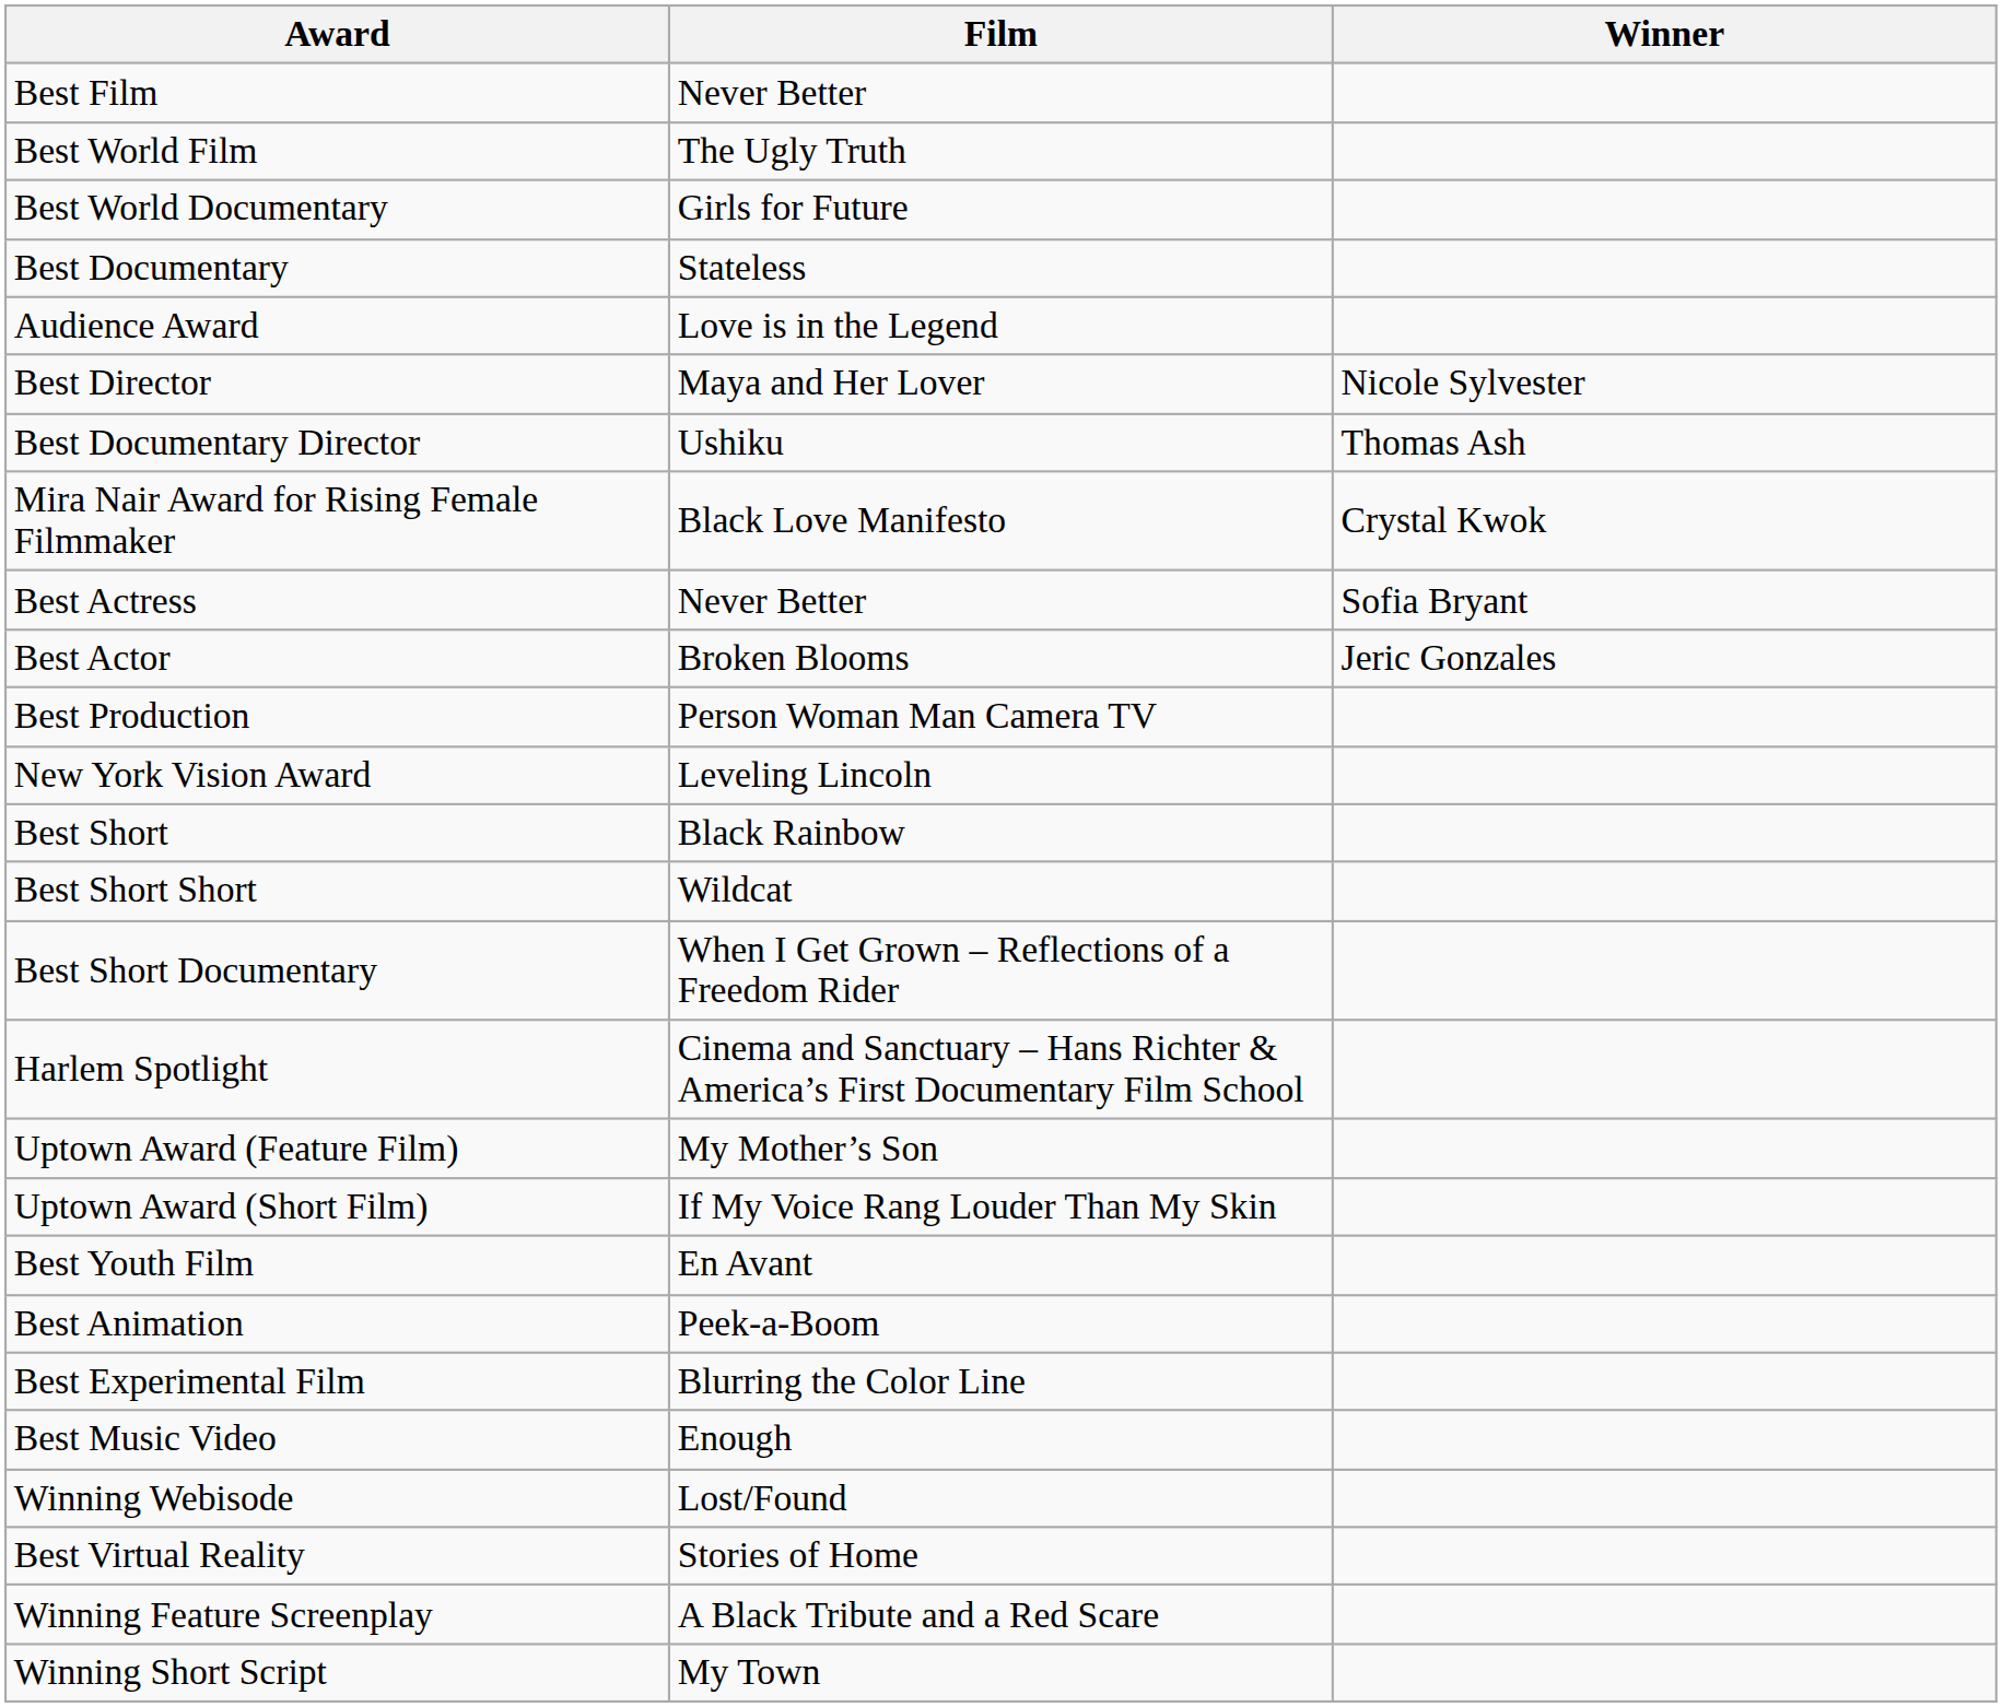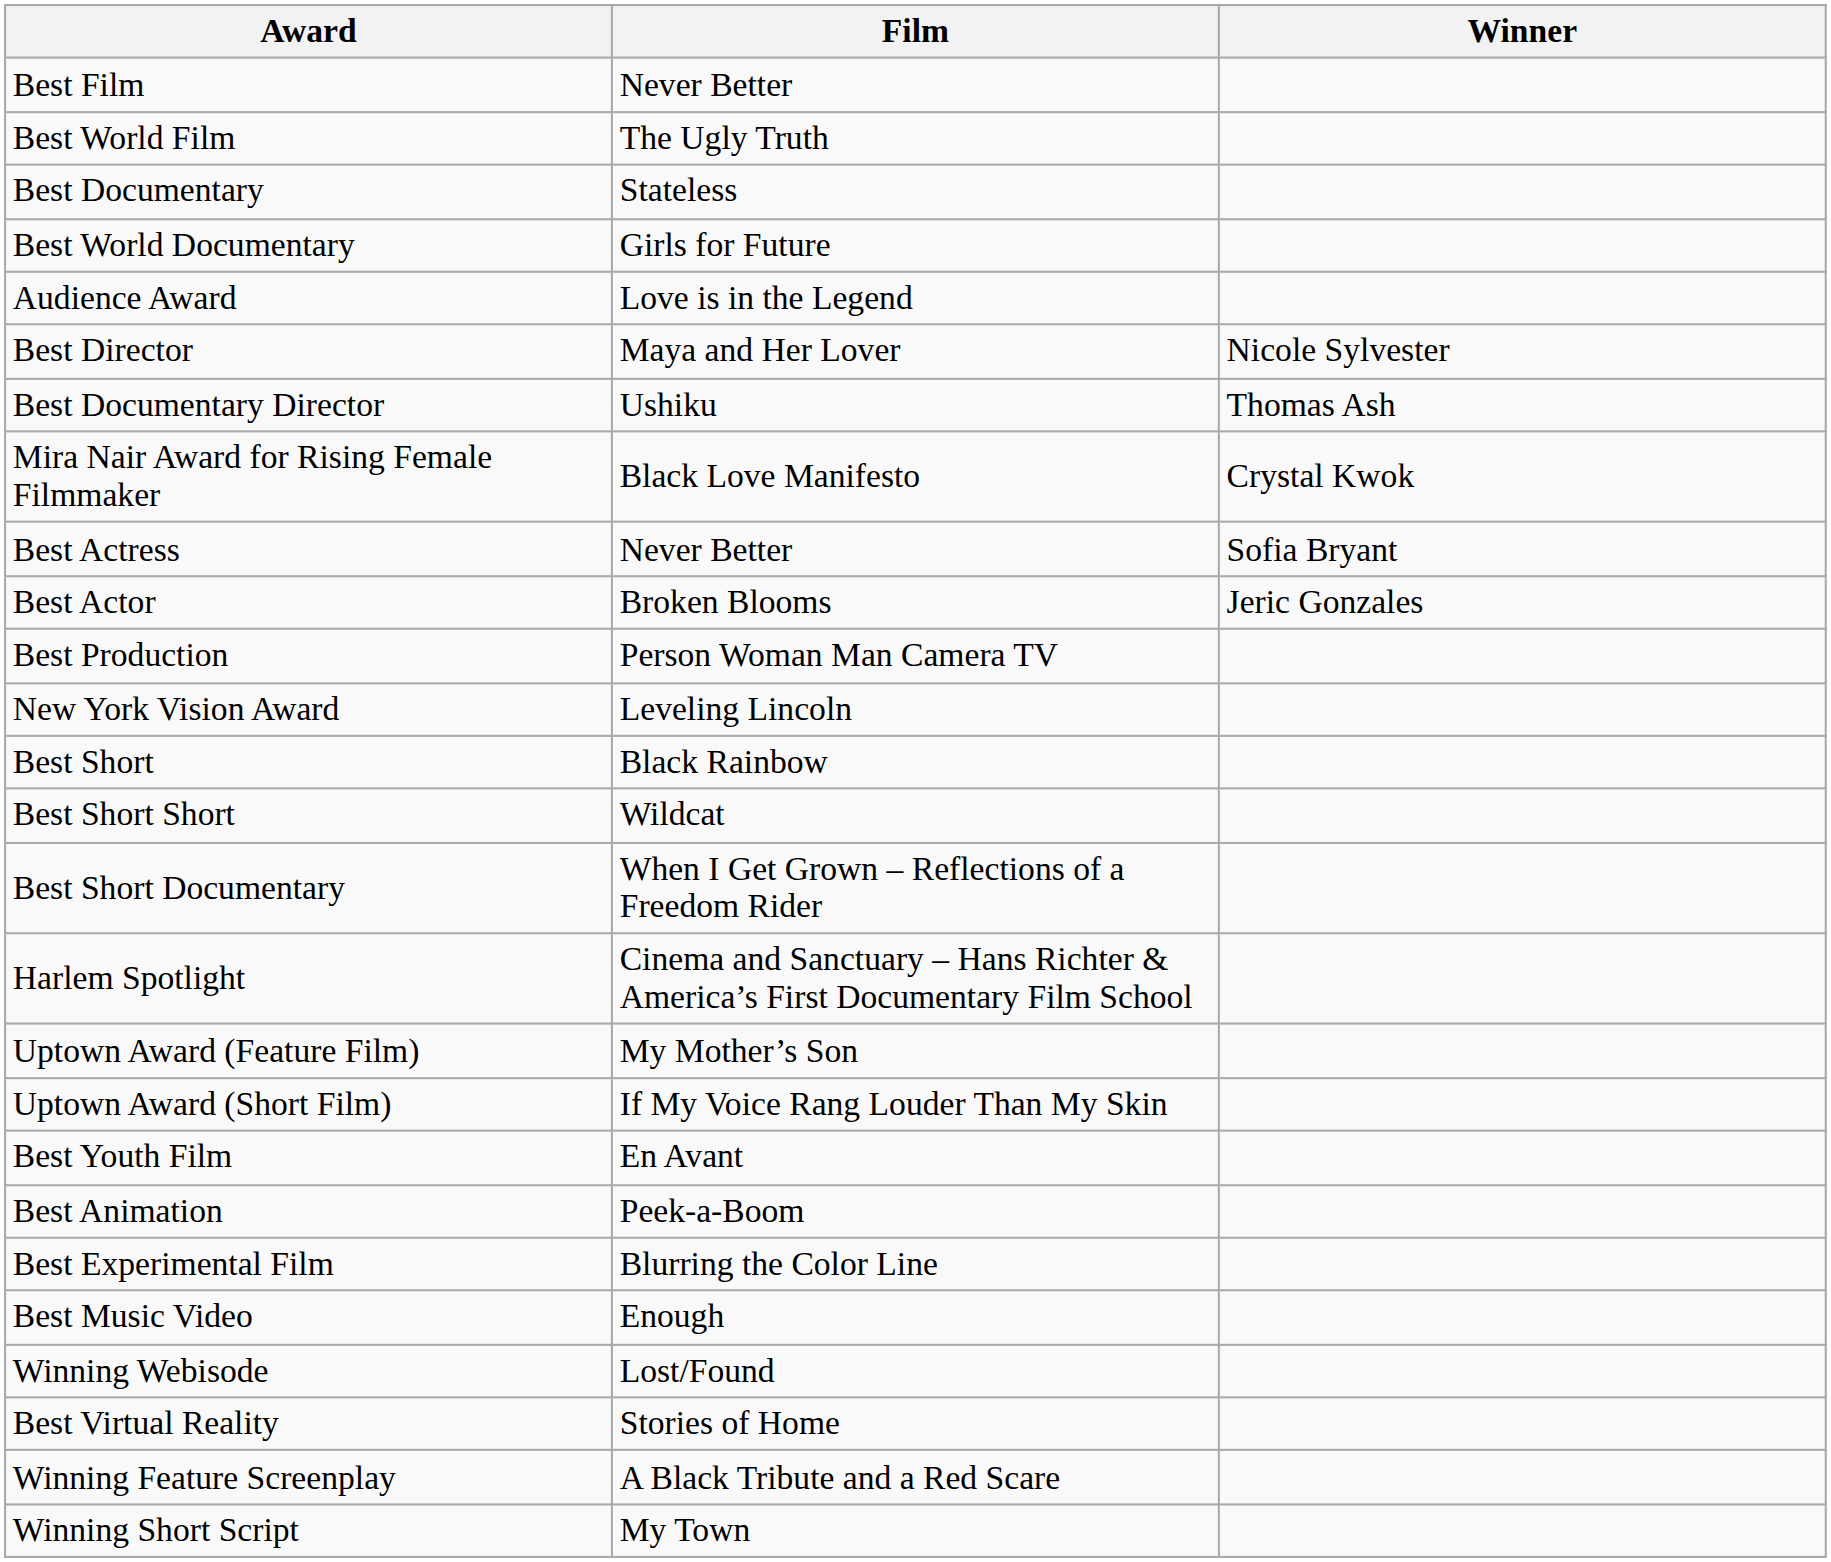rows swapped: Best Documentary <-> Best World Documentary
